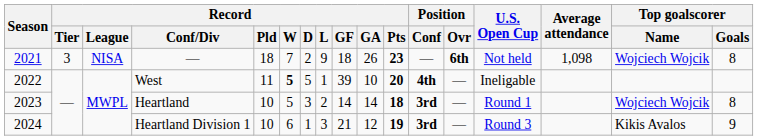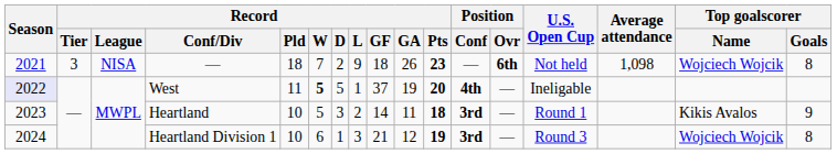West | Season: no background -> lavender background
West | Record / GF: 39 -> 37
West | Record / GA: 10 -> 19
Heartland | Record / GA: 14 -> 11
Heartland | Top goalscorer / Name: Wojciech Wojcik -> Kikis Avalos
Heartland | Top goalscorer / Goals: 8 -> 9
Heartland Division 1 | Top goalscorer / Name: Kikis Avalos -> Wojciech Wojcik
Heartland Division 1 | Top goalscorer / Goals: 9 -> 8
